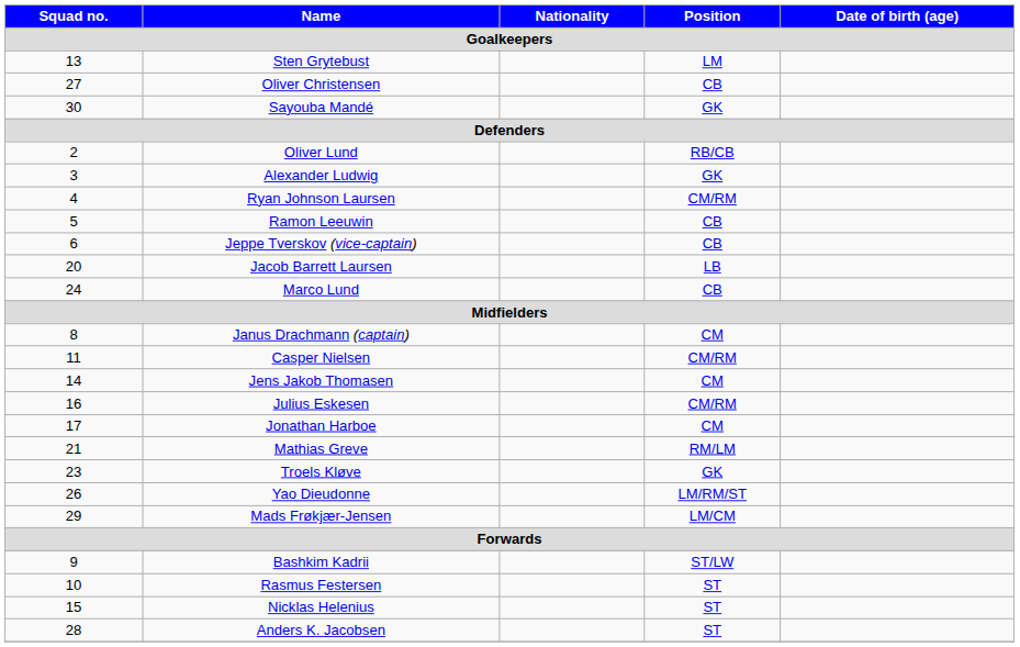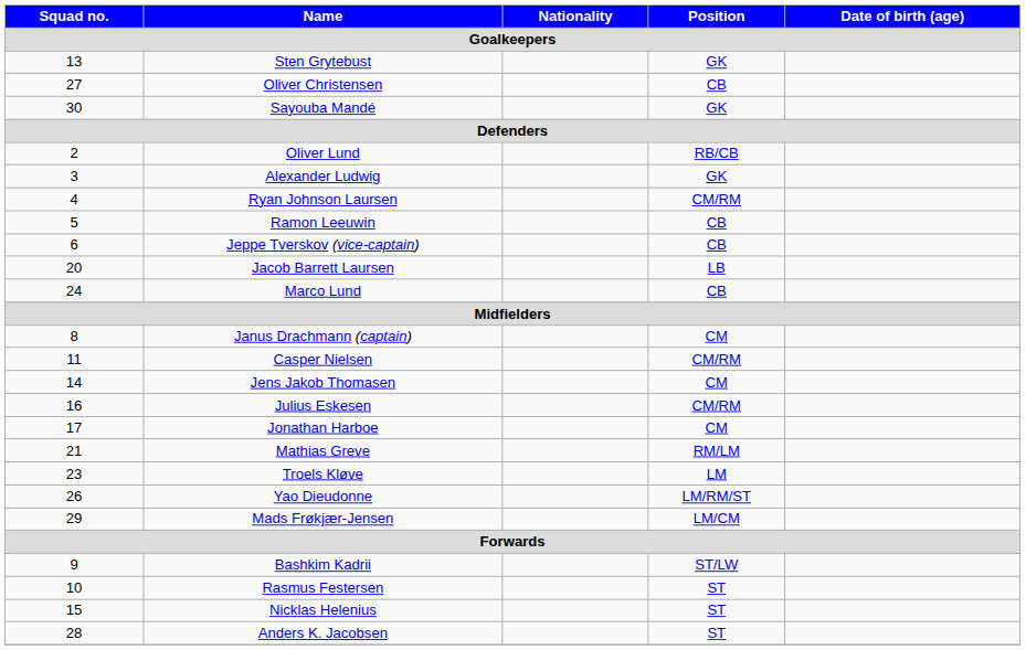Sten Grytebust | Position: LM -> GK
Troels Kløve | Position: GK -> LM
